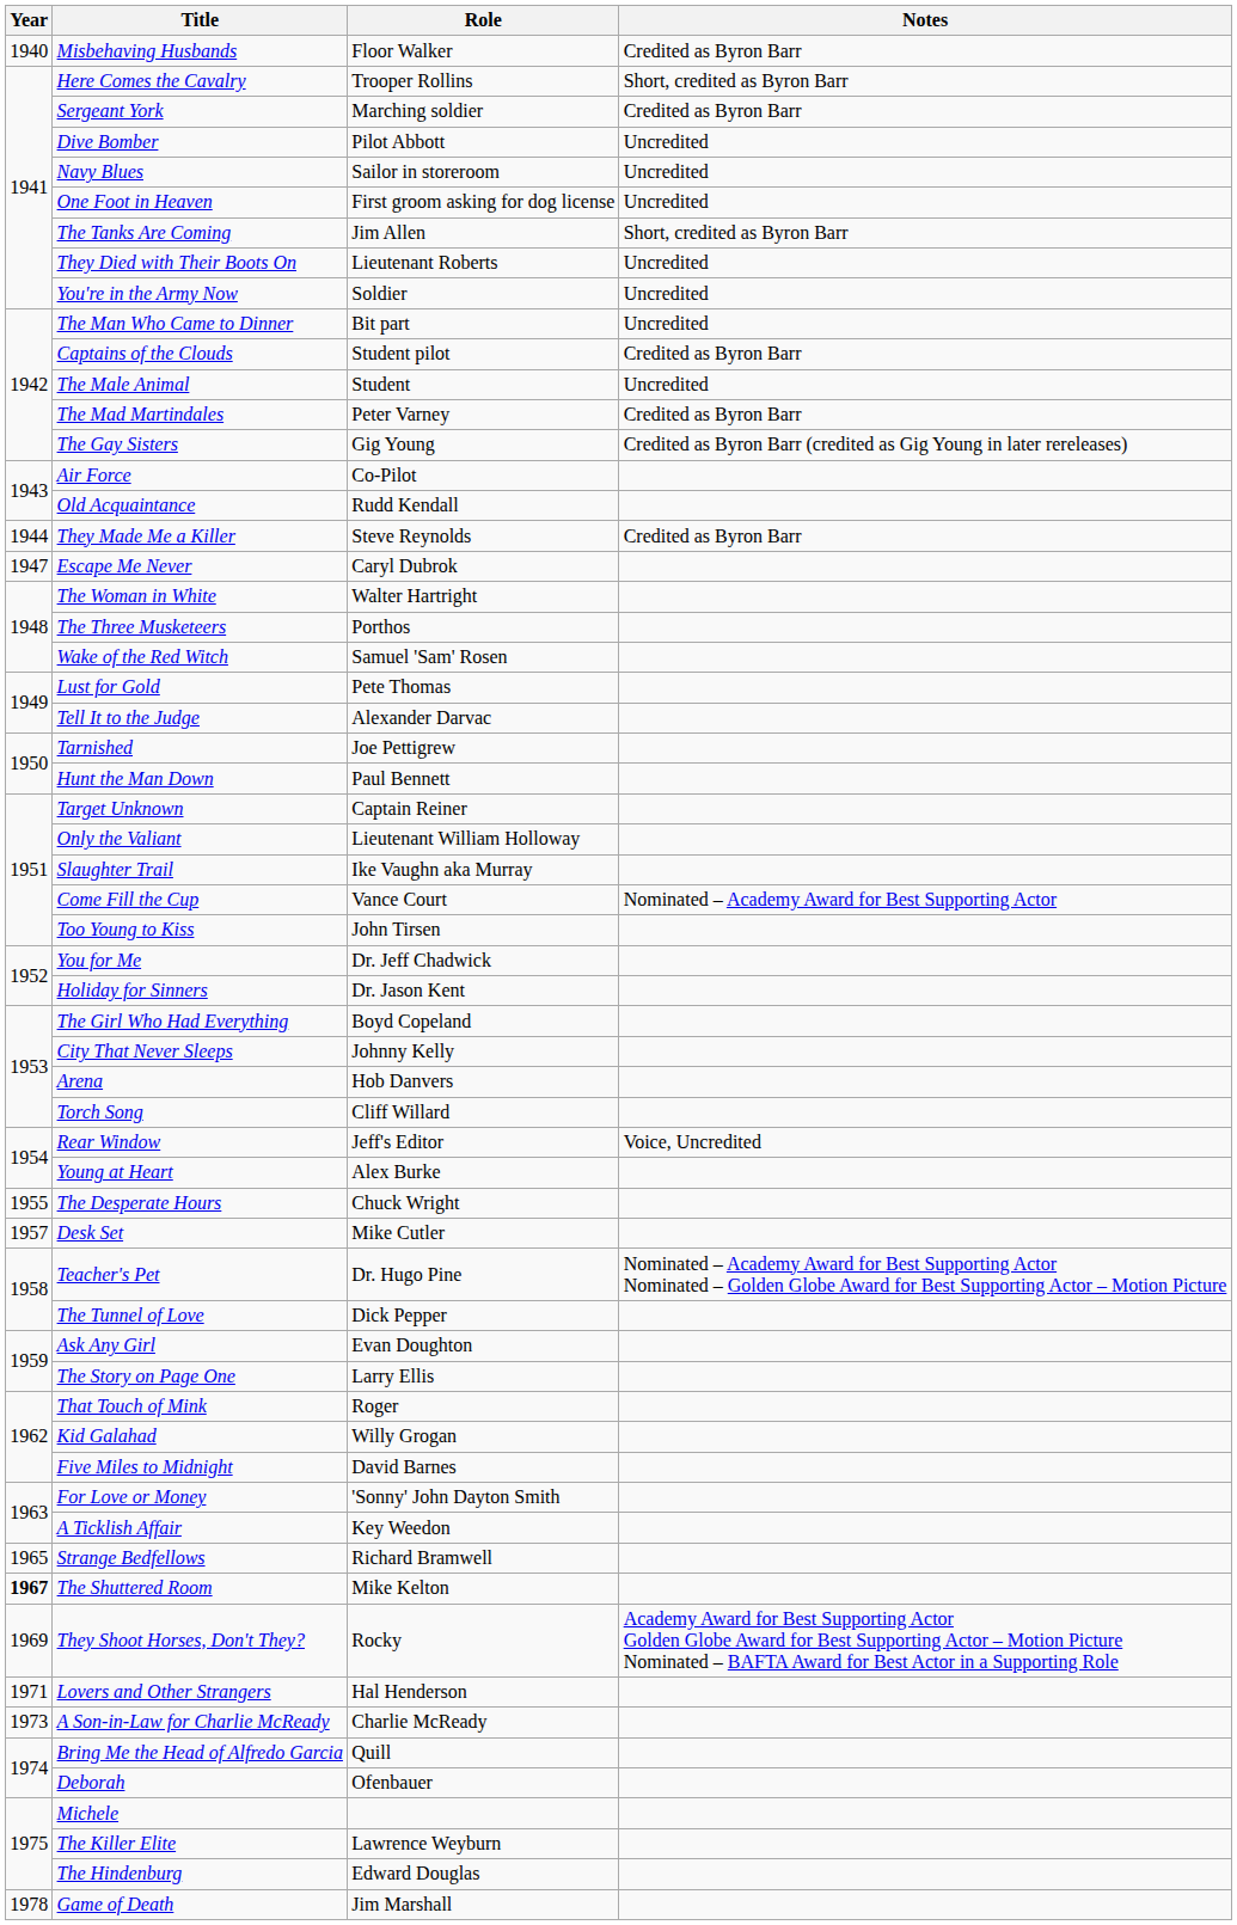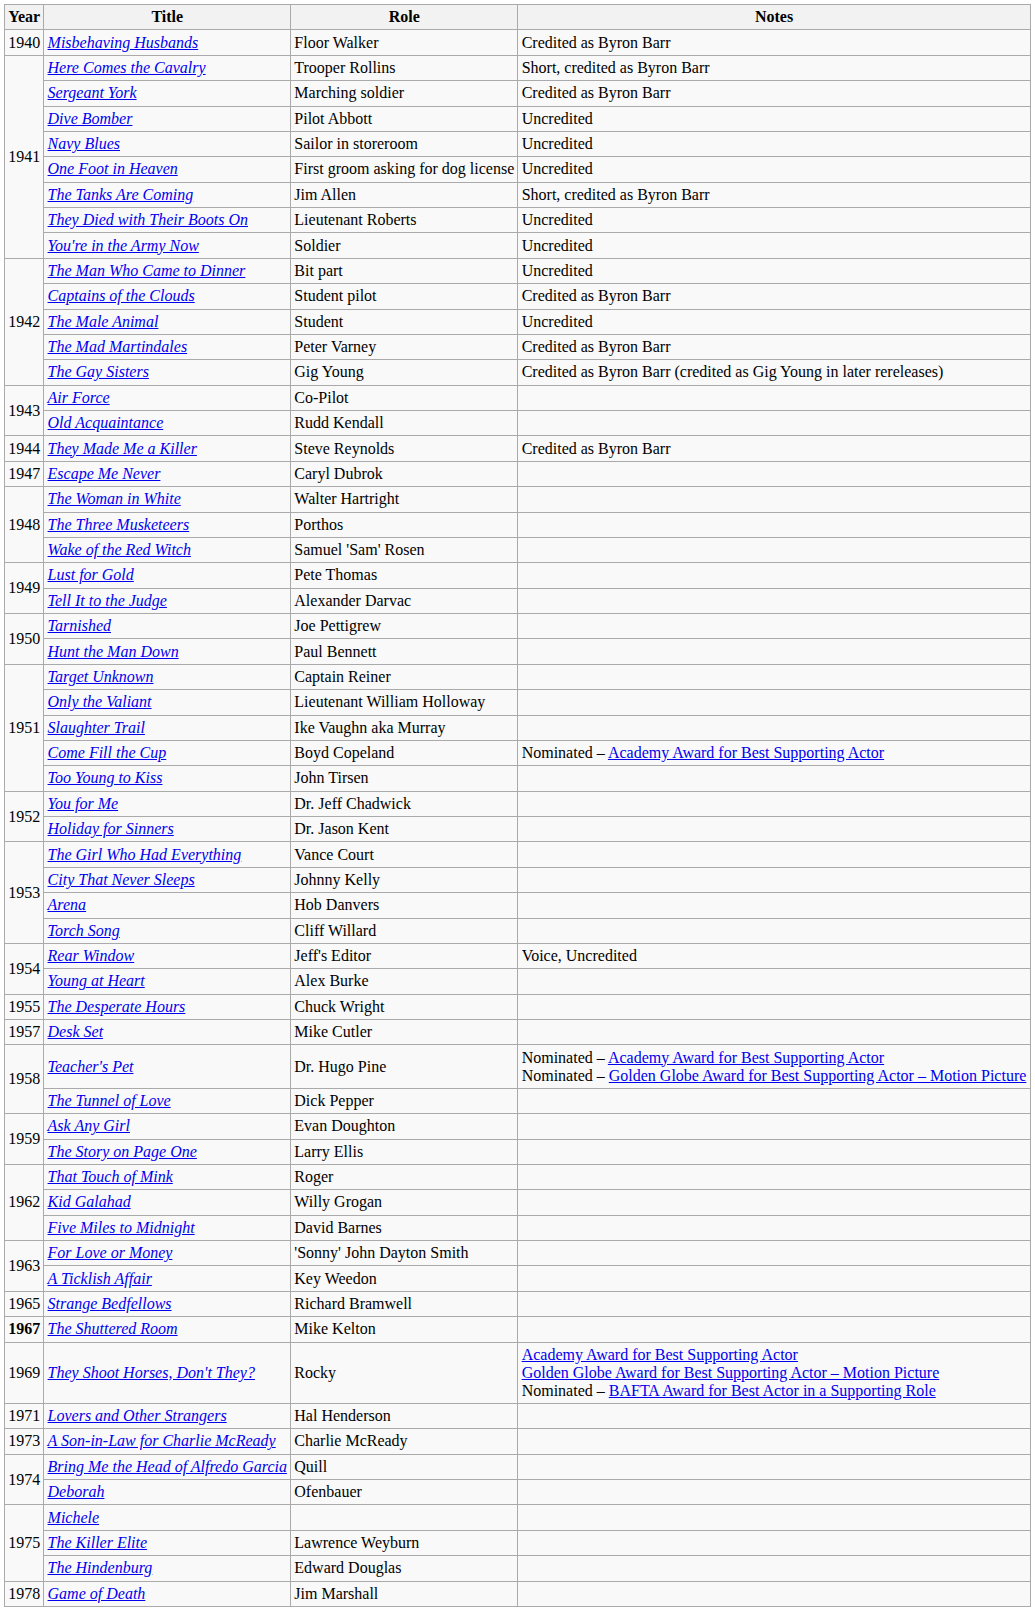Come Fill the Cup | Role: Vance Court -> Boyd Copeland
The Girl Who Had Everything | Role: Boyd Copeland -> Vance Court
